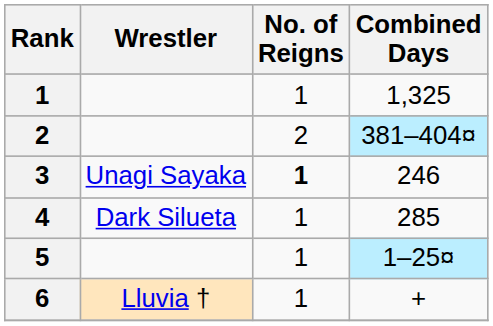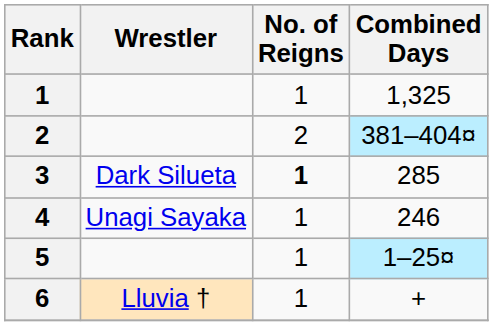3 | Wrestler: Unagi Sayaka -> Dark Silueta
3 | Combined Days: 246 -> 285
4 | Wrestler: Dark Silueta -> Unagi Sayaka
4 | Combined Days: 285 -> 246
